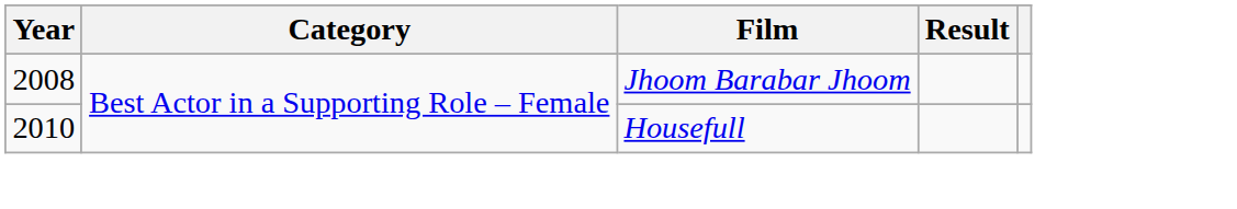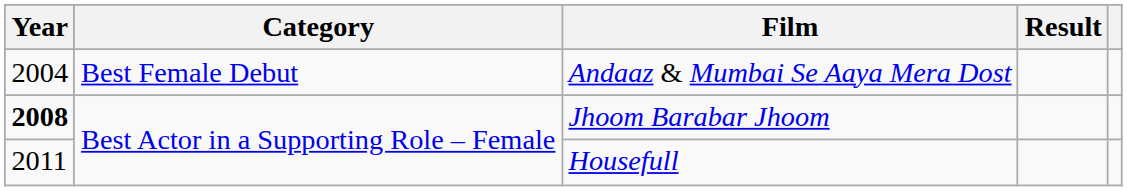+ row: 2004 | Best Female Debut | Andaaz & Mumbai Se Aaya Mera Dost
Jhoom Barabar Jhoom | Year: normal -> bold
Housefull | Year: 2010 -> 2011
